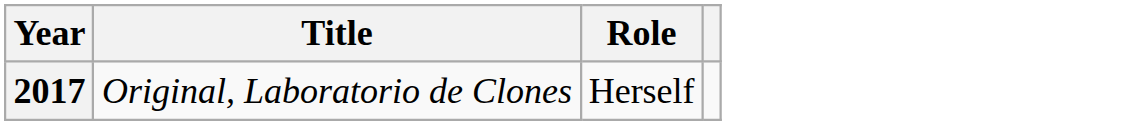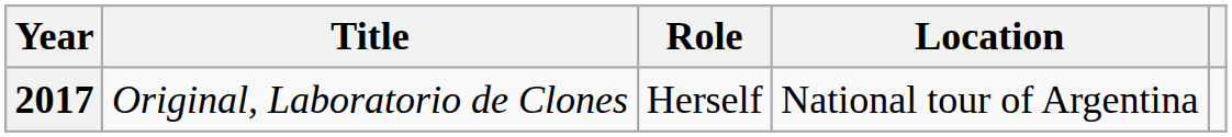+ column: Location | National tour of Argentina
